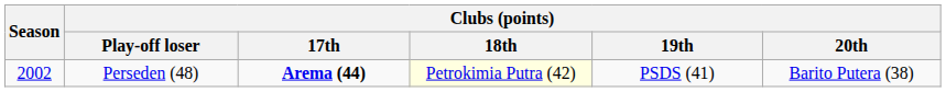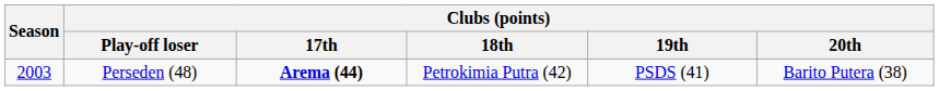Perseden (48) | Season: 2002 -> 2003
Perseden (48) | Clubs (points) / 18th: lightyellow background -> no background
